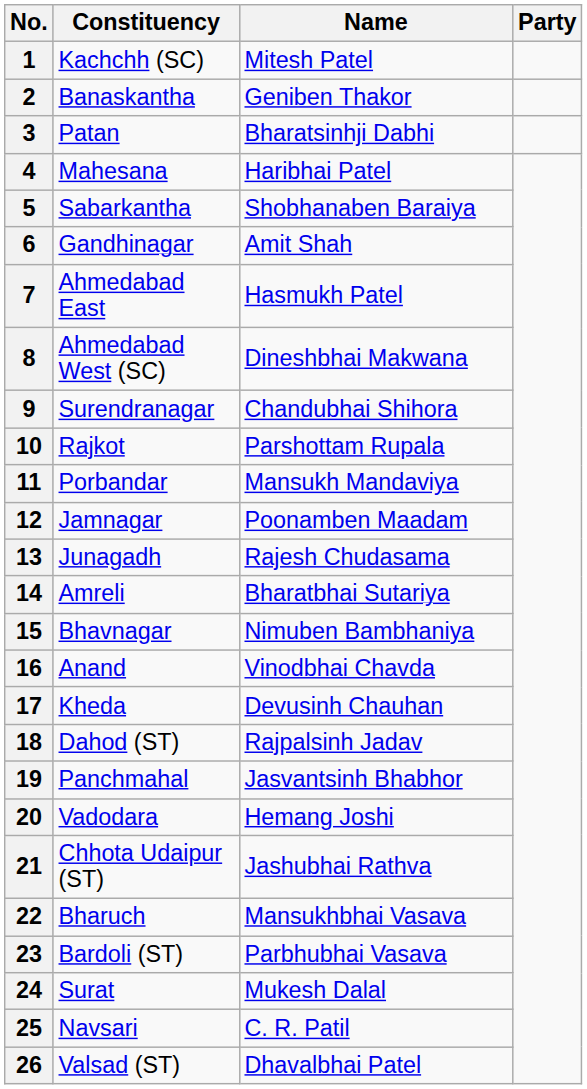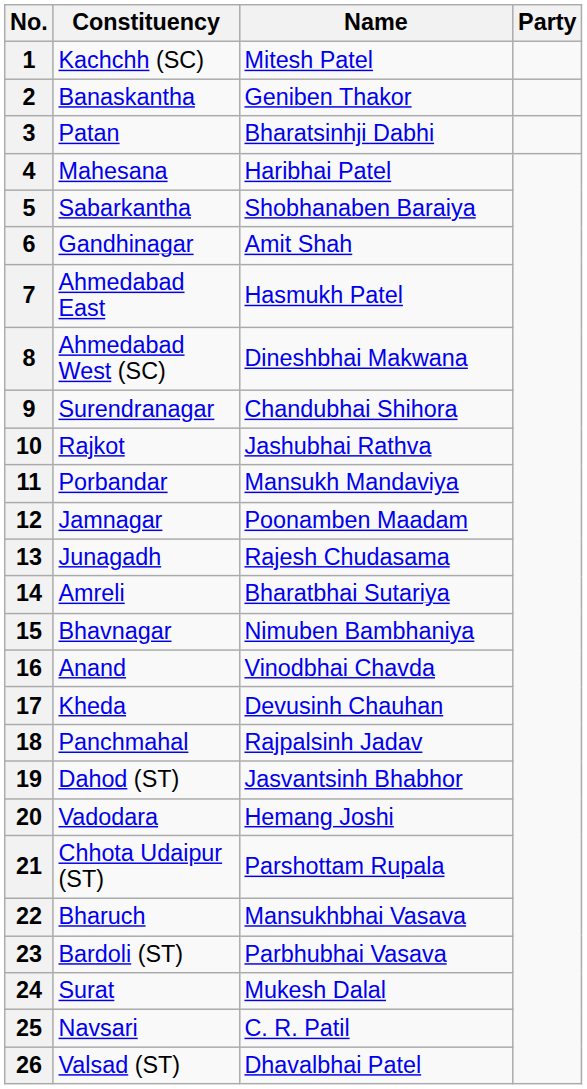10 | Name: Parshottam Rupala -> Jashubhai Rathva
18 | Constituency: Dahod (ST) -> Panchmahal
19 | Constituency: Panchmahal -> Dahod (ST)
21 | Name: Jashubhai Rathva -> Parshottam Rupala
